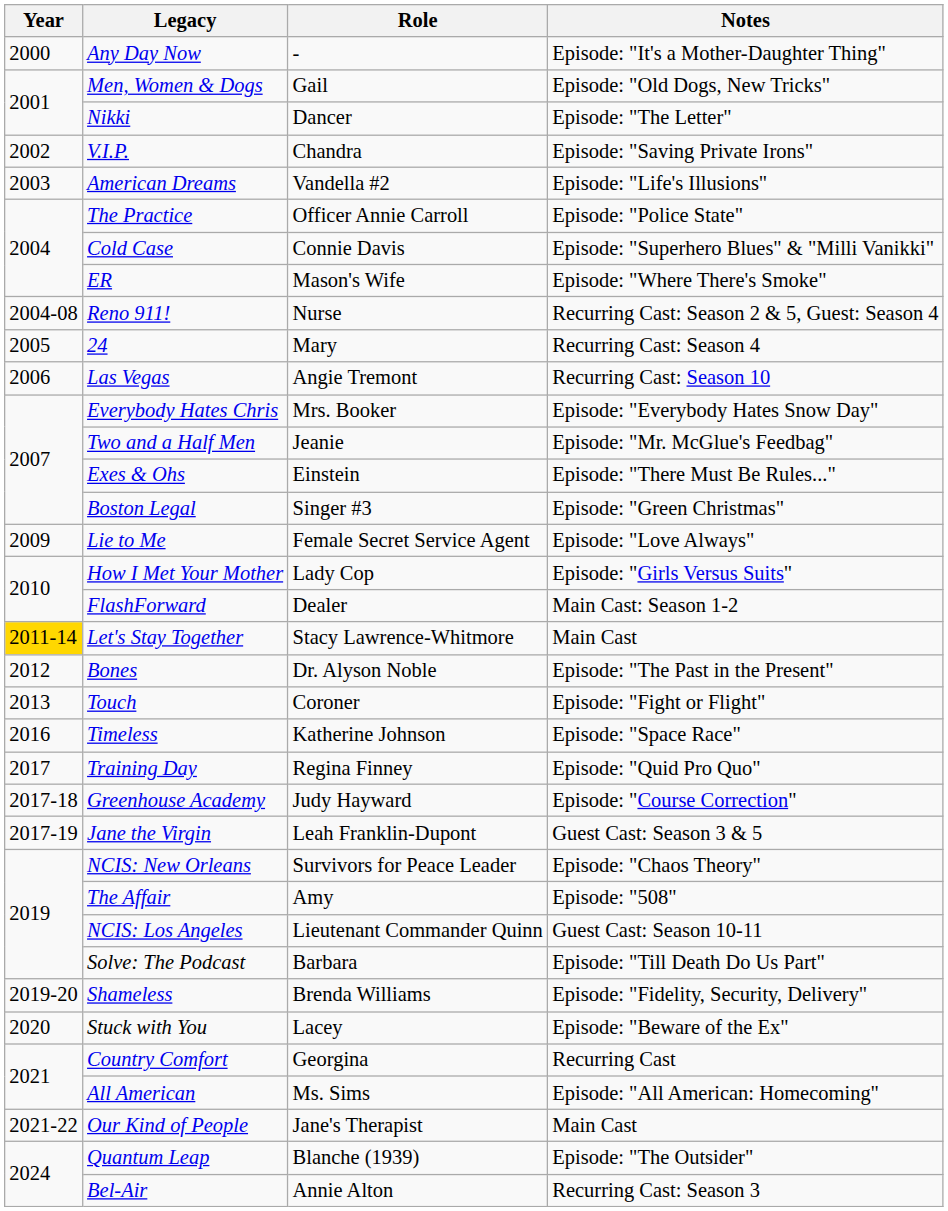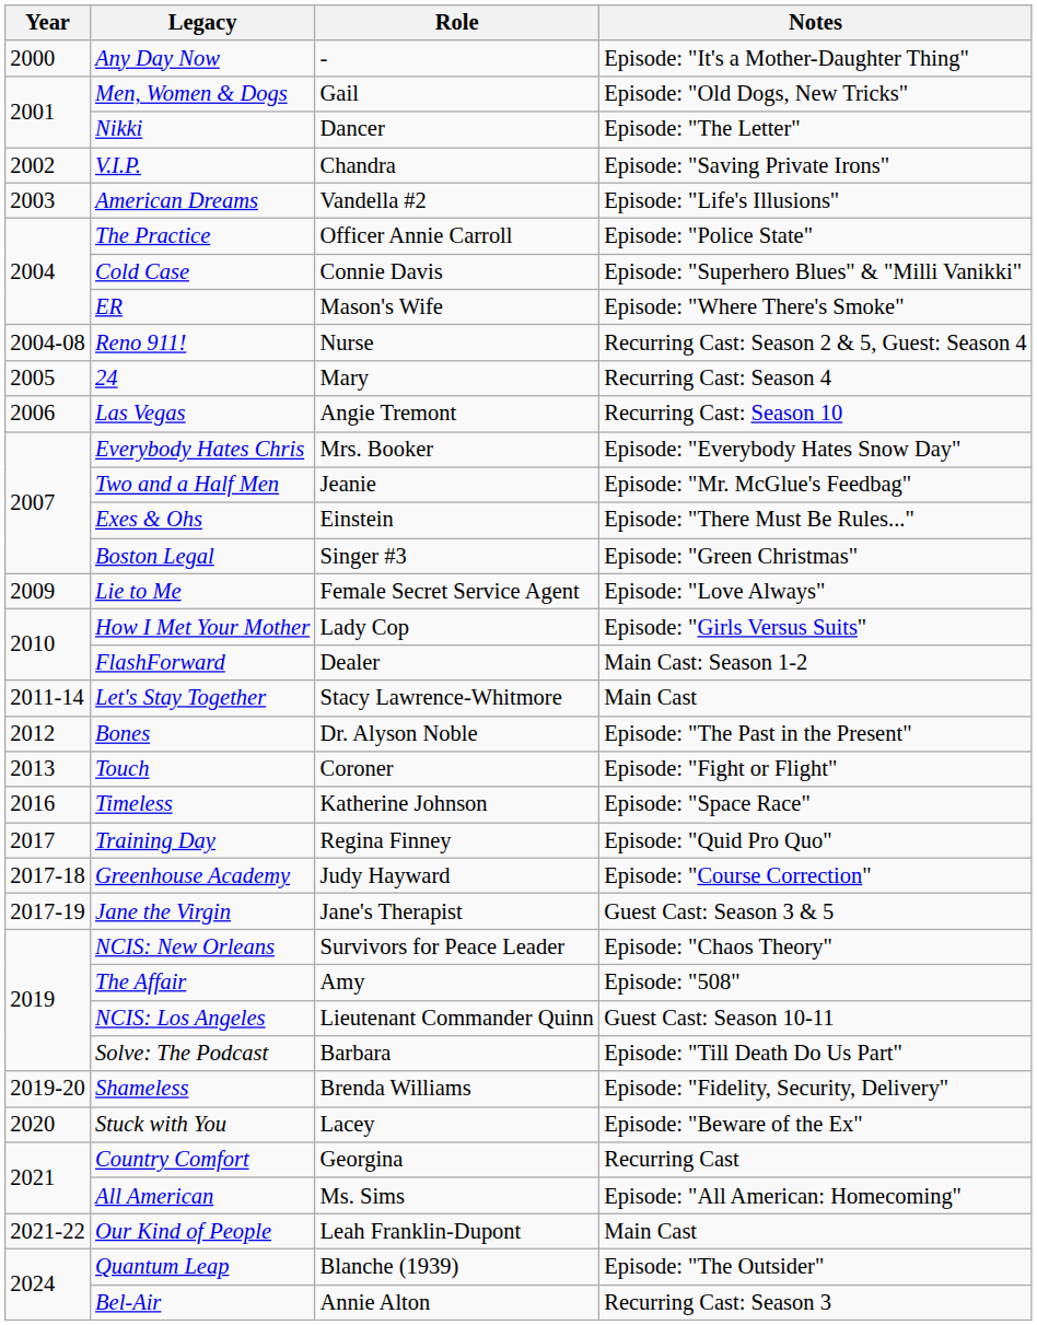Let's Stay Together | Year: gold background -> no background
Jane the Virgin | Role: Leah Franklin-Dupont -> Jane's Therapist
Our Kind of People | Role: Jane's Therapist -> Leah Franklin-Dupont
